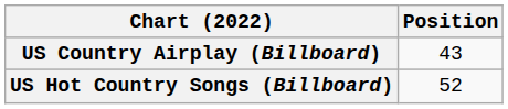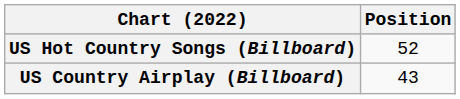rows swapped: US Country Airplay (Billboard) <-> US Hot Country Songs (Billboard)
